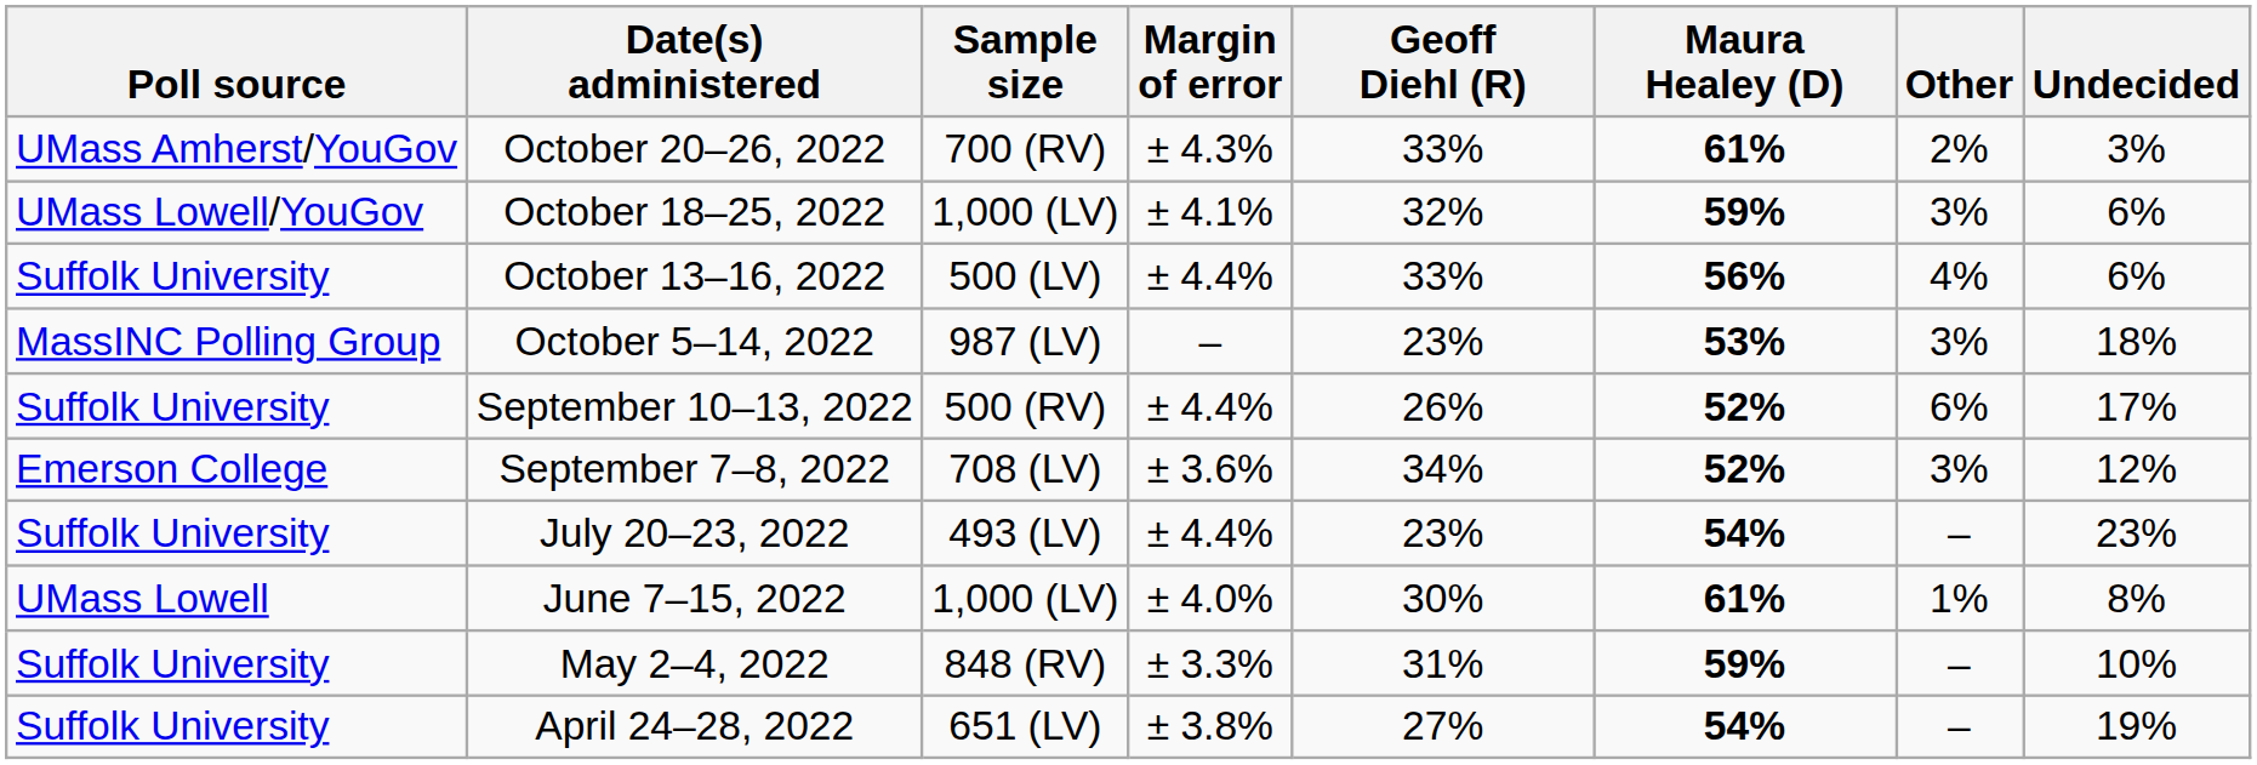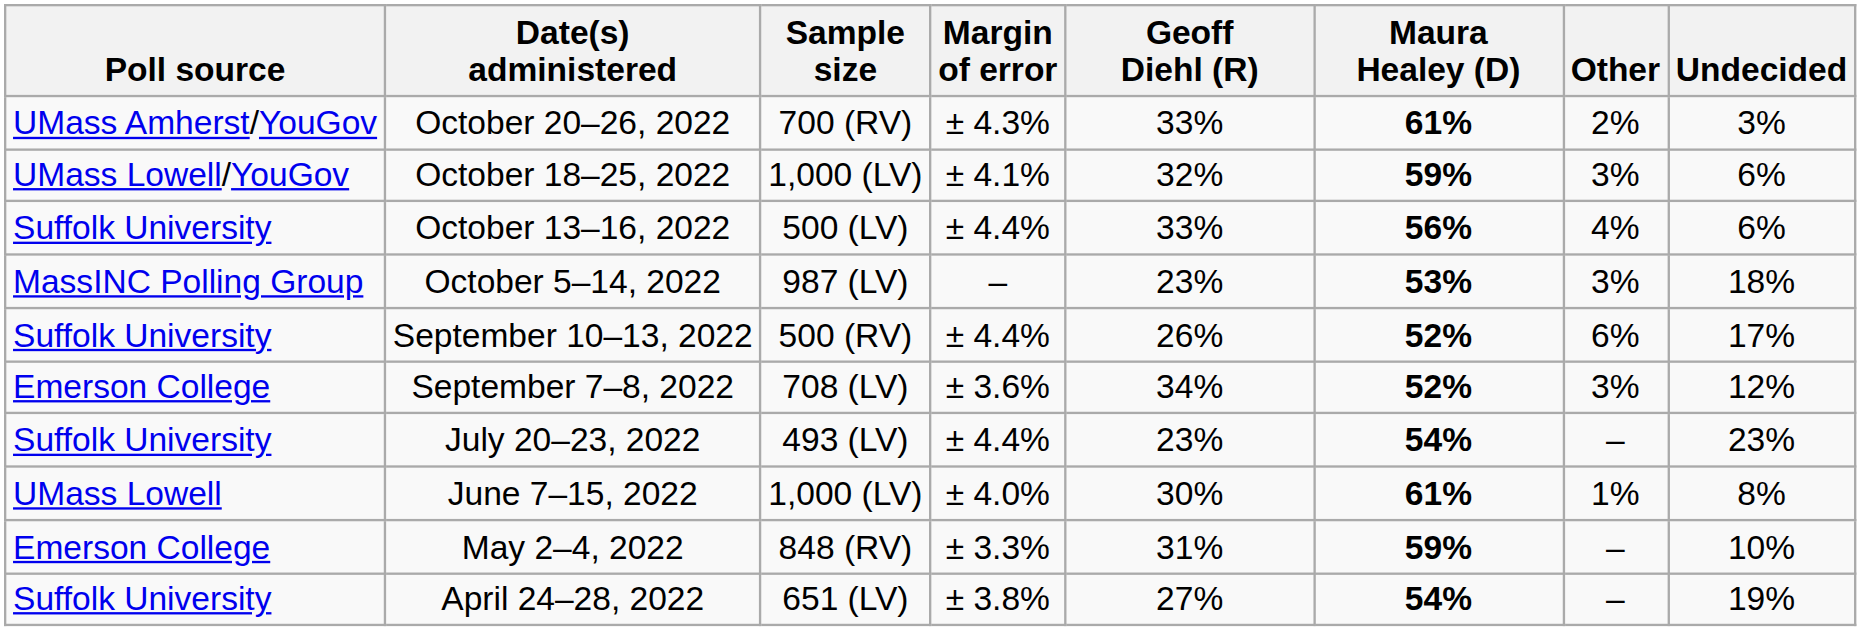May 2–4, 2022 | Poll source: Suffolk University -> Emerson College
